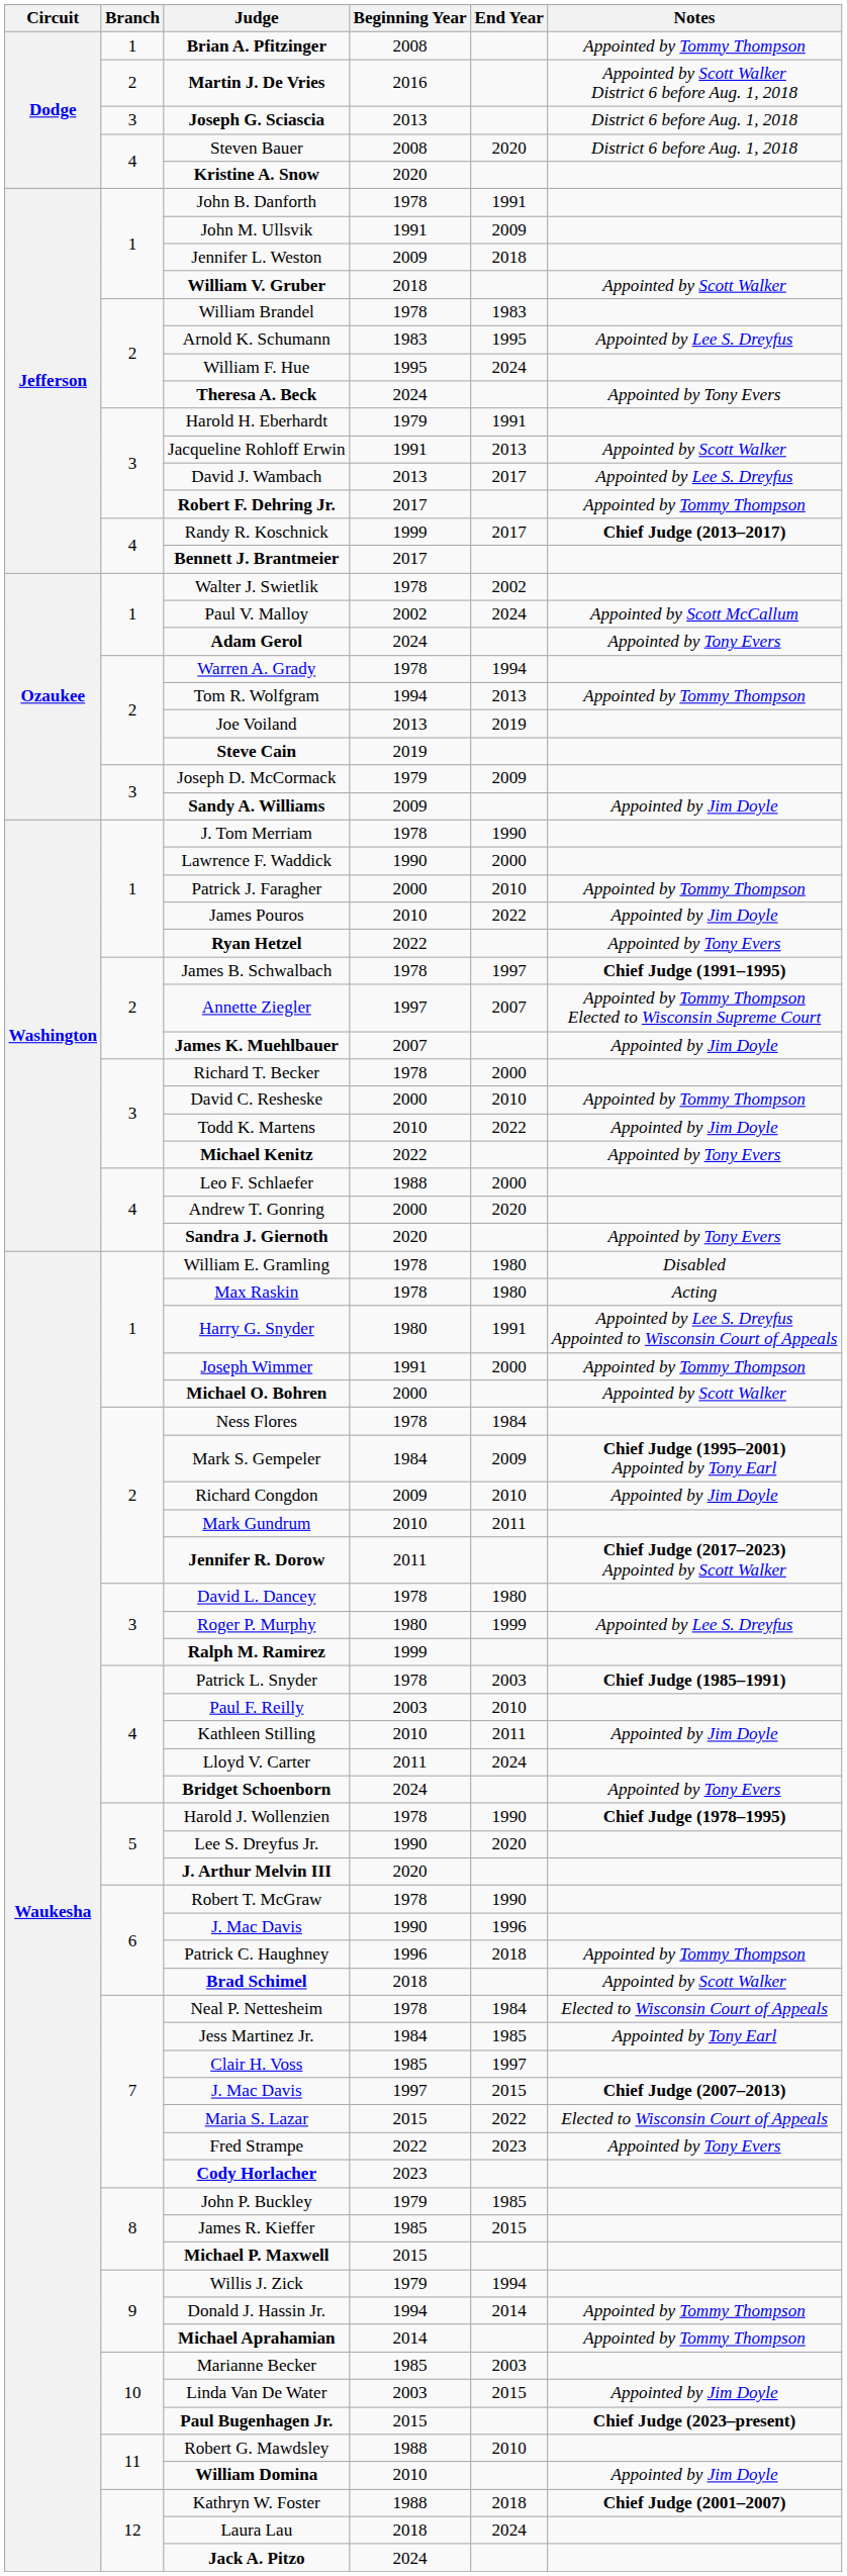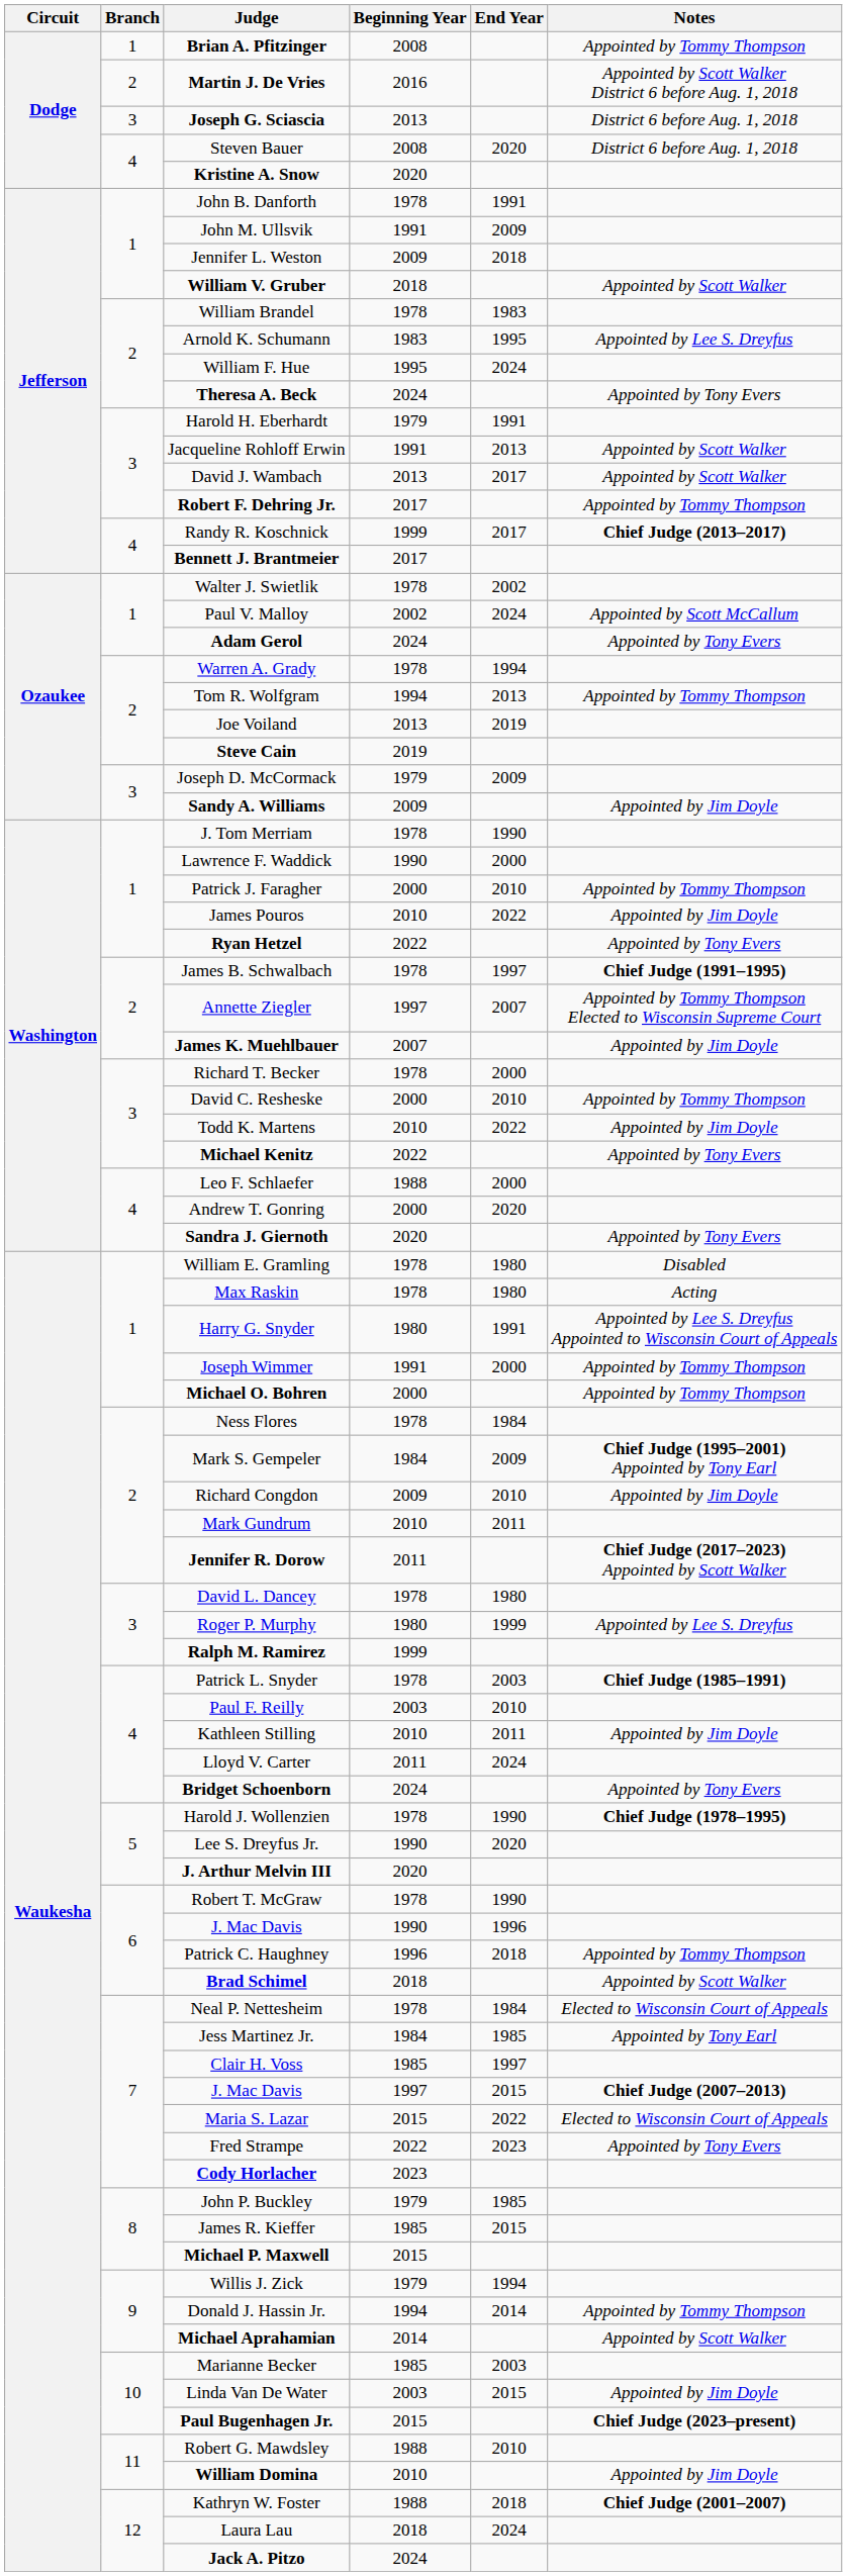David J. Wambach | Notes: Appointed by Lee S. Dreyfus -> Appointed by Scott Walker
Michael O. Bohren | Notes: Appointed by Scott Walker -> Appointed by Tommy Thompson
Michael Aprahamian | Notes: Appointed by Tommy Thompson -> Appointed by Scott Walker
